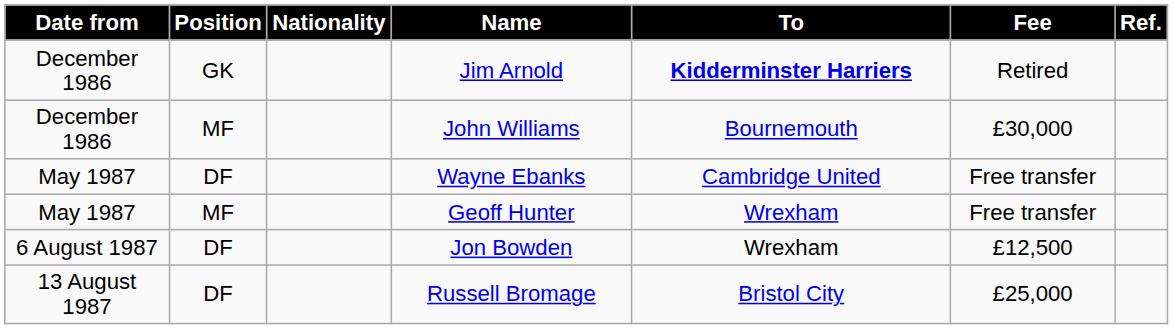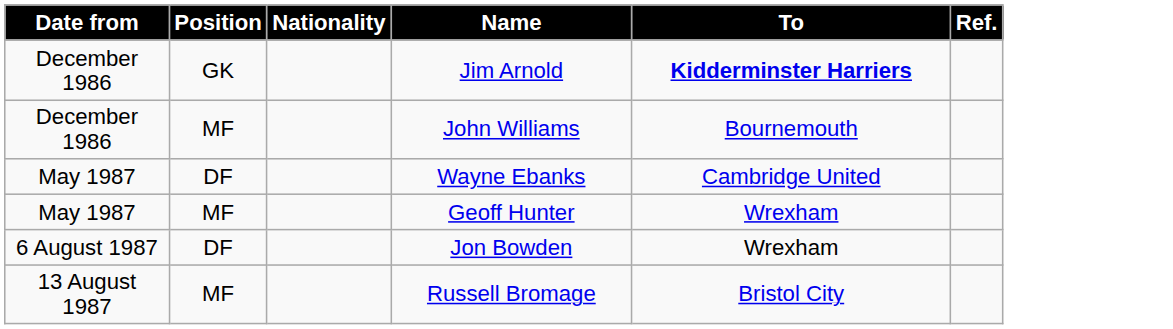- column: Fee | Retired | £30,000 | Free transfer | Free transfer | £12,500 | £25,000
Russell Bromage | Position: DF -> MF
